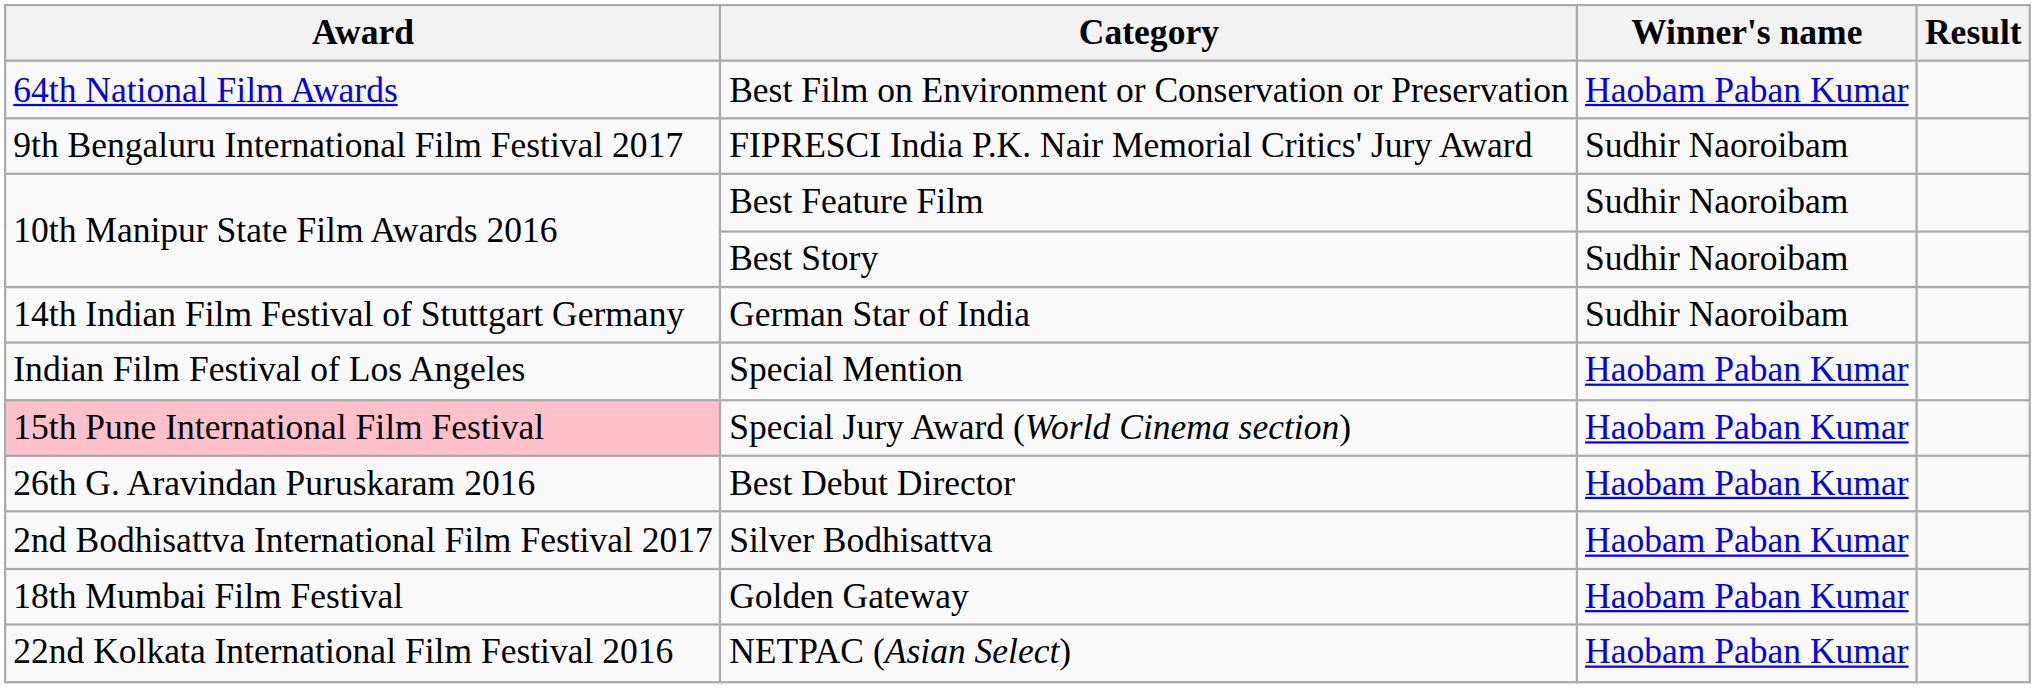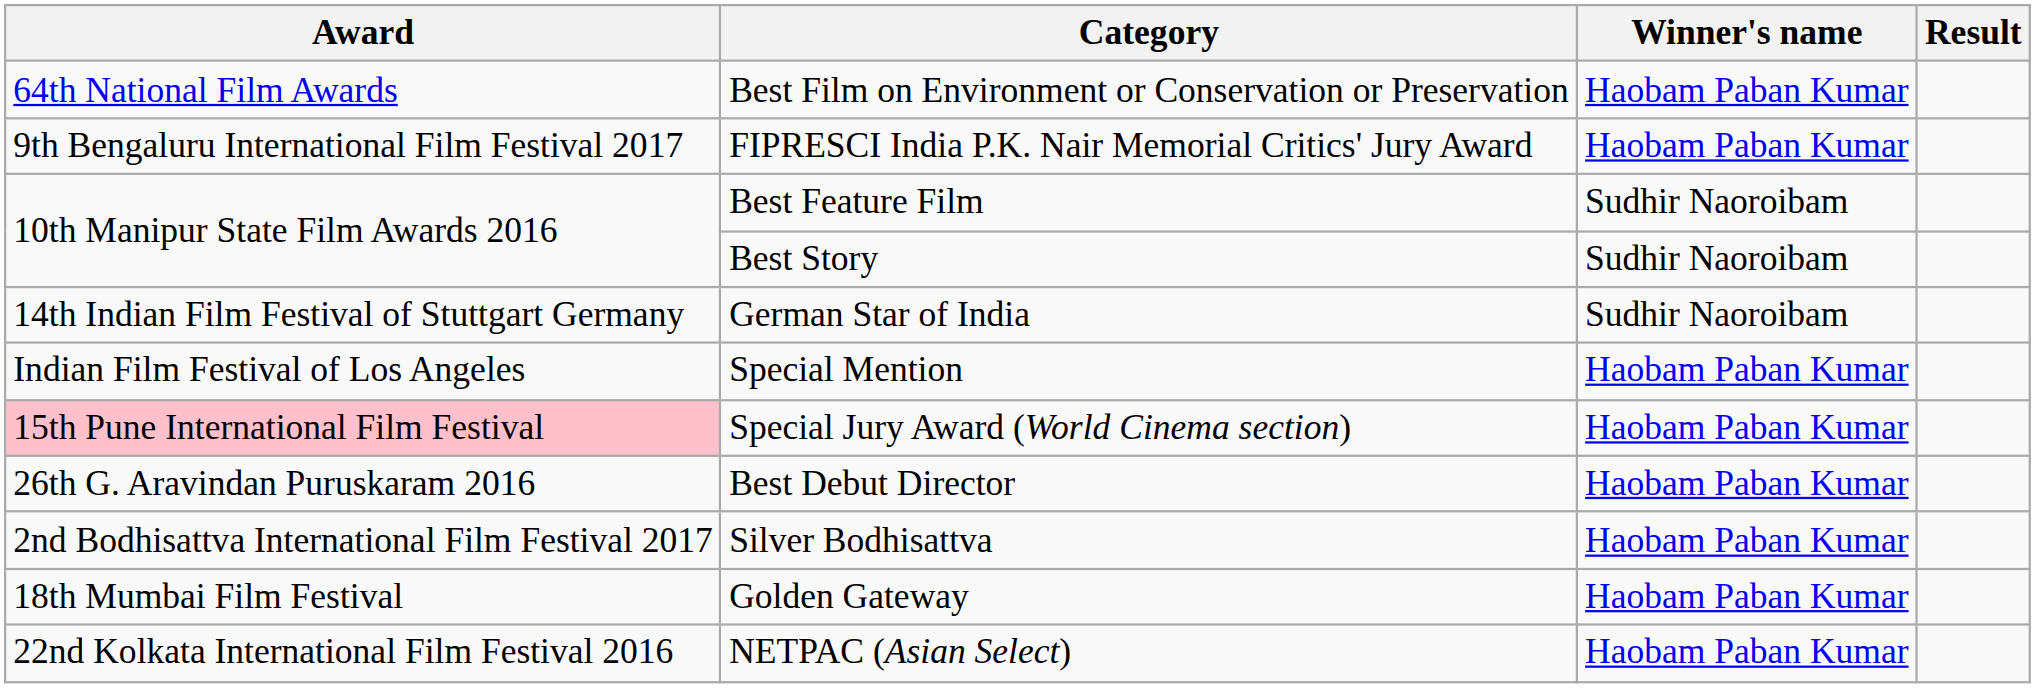FIPRESCI India P.K. Nair Memorial Critics' Jury Award | Winner's name: Sudhir Naoroibam -> Haobam Paban Kumar
